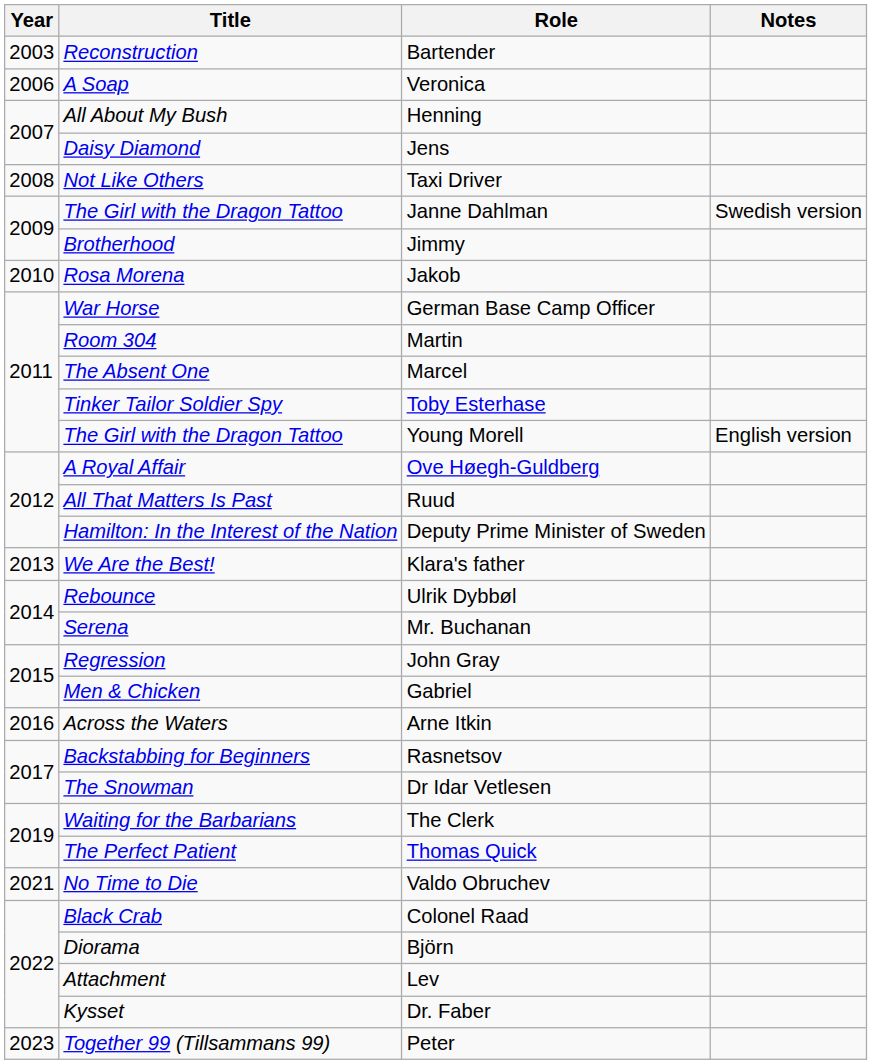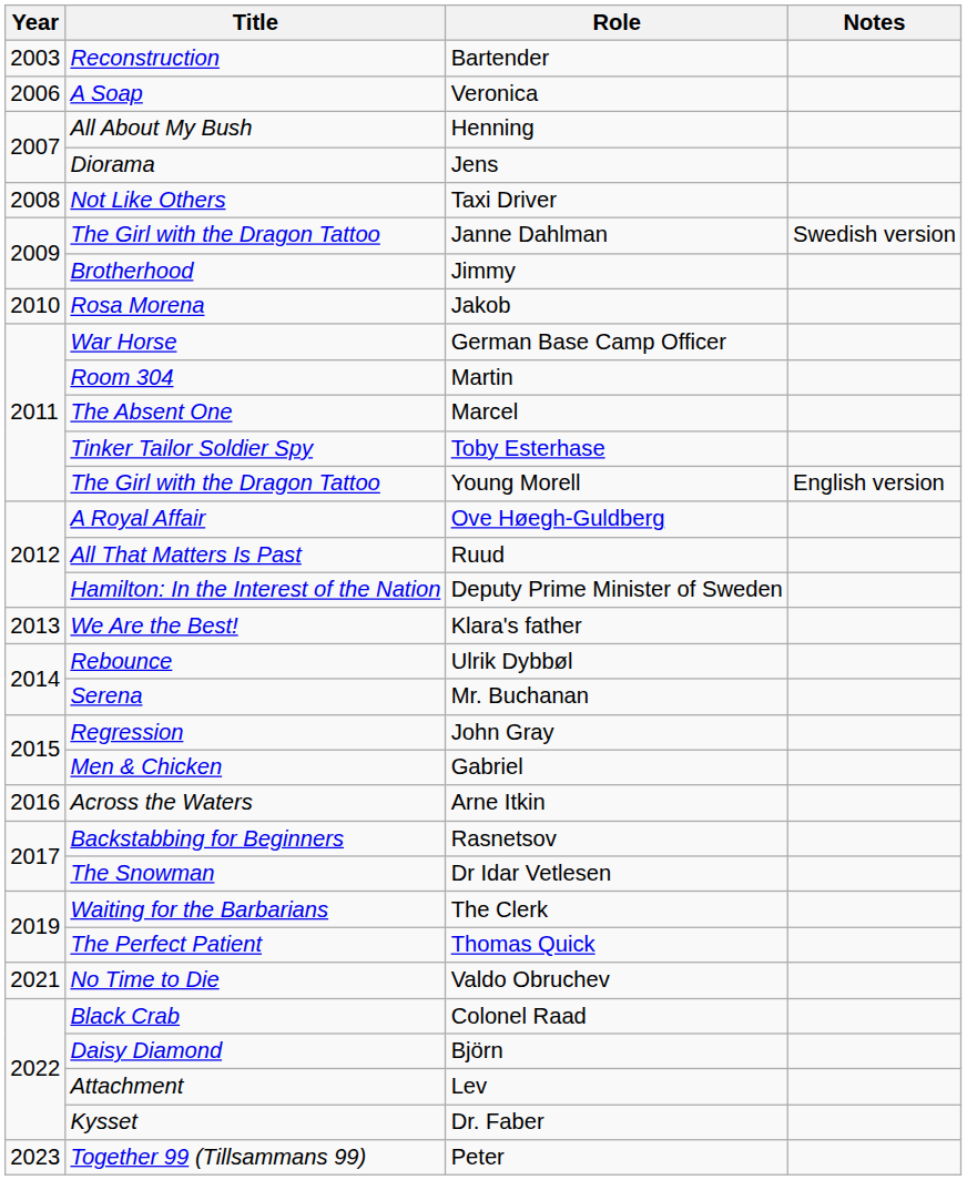Jens | Title: Daisy Diamond -> Diorama
Björn | Title: Diorama -> Daisy Diamond
